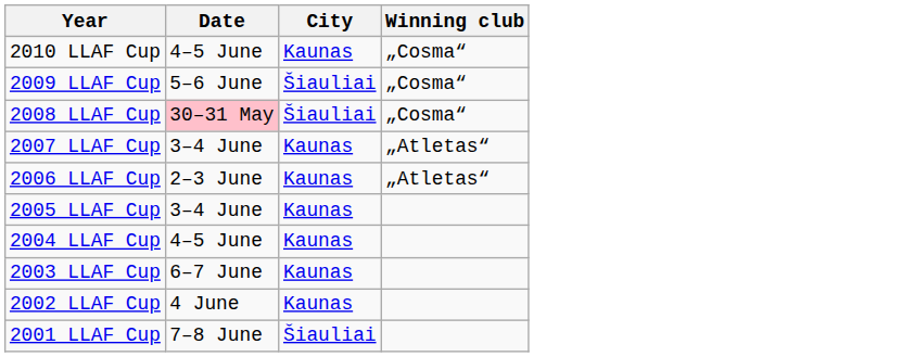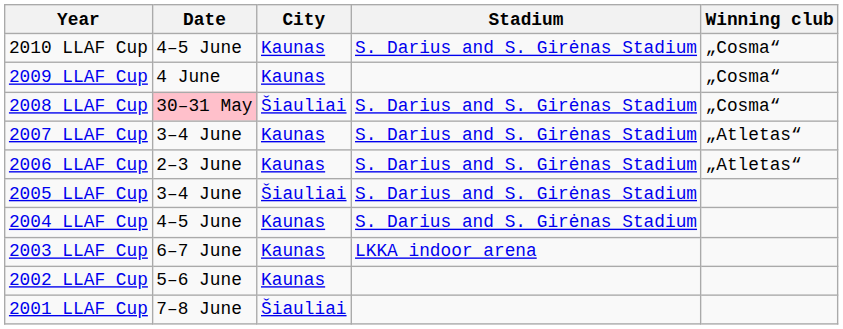+ column: Stadium | S. Darius and S. Girėnas Stadium | S. Darius and S. Girėnas Stadium | S. Darius and S. Girėnas Stadium | S. Darius and S. Girėnas Stadium | S. Darius and S. Girėnas Stadium | S. Darius and S. Girėnas Stadium | LKKA indoor arena
2009 LLAF Cup | Date: 5–6 June -> 4 June
2009 LLAF Cup | City: Šiauliai -> Kaunas
2005 LLAF Cup | City: Kaunas -> Šiauliai
2002 LLAF Cup | Date: 4 June -> 5–6 June
